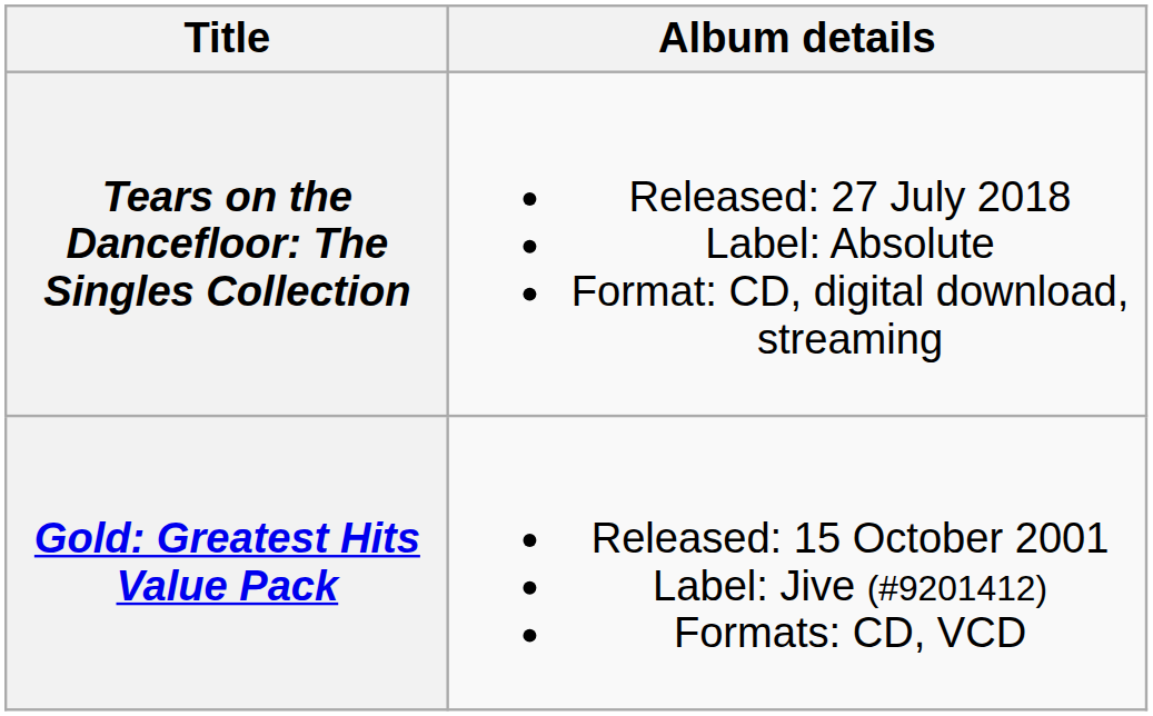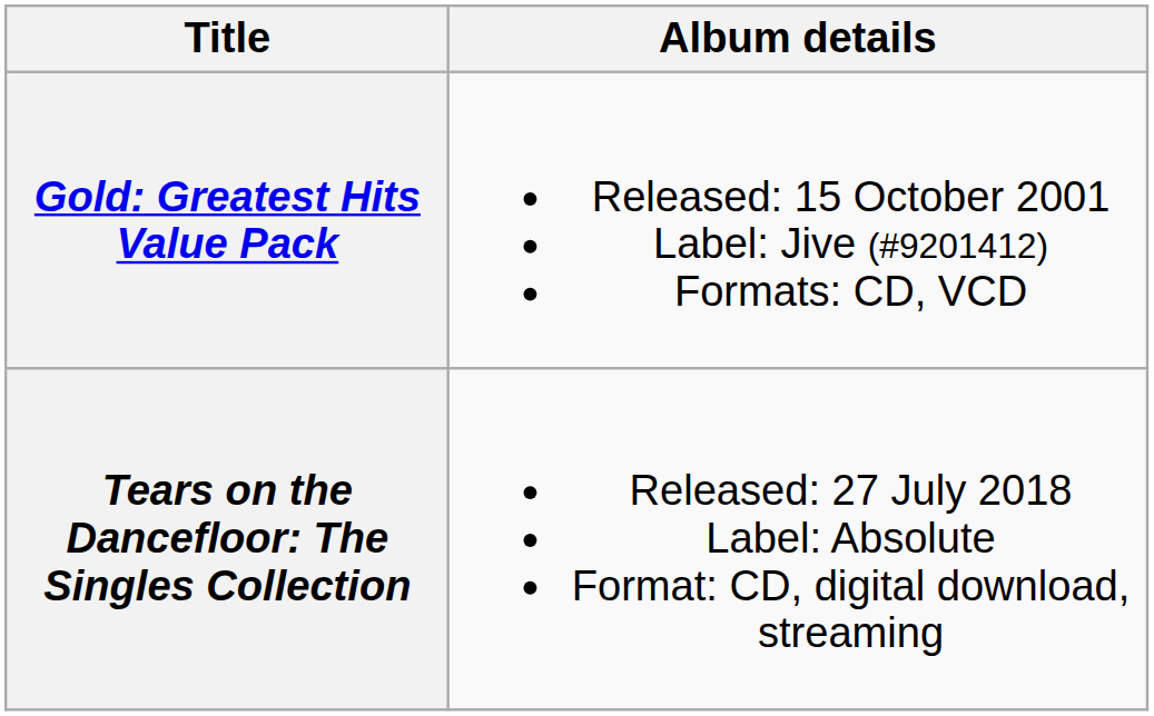rows swapped: Gold: Greatest Hits Value Pack <-> Tears on the Dancefloor: The Singles Collection
